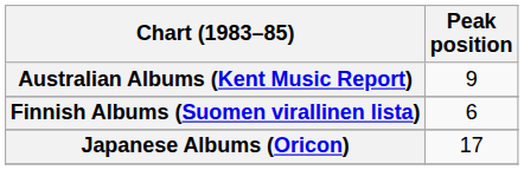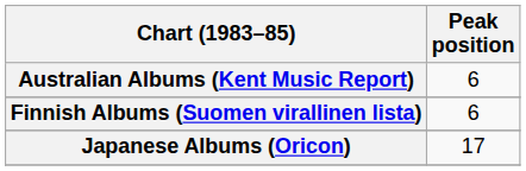Australian Albums (Kent Music Report) | Peak position: 9 -> 6
